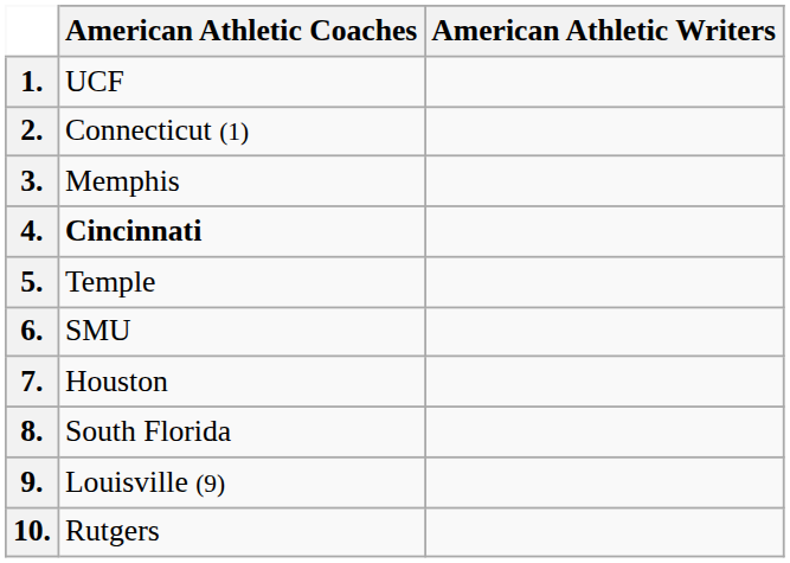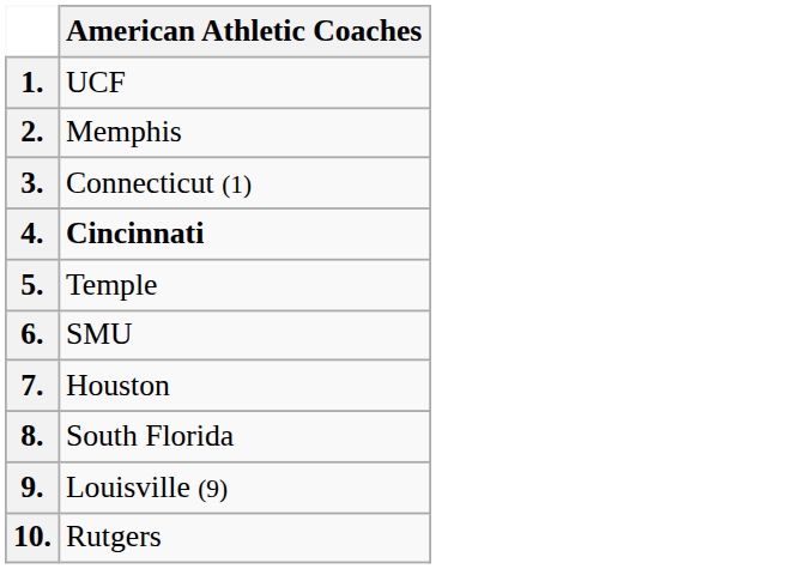- column: American Athletic Writers
2. | American Athletic Coaches: Connecticut (1) -> Memphis
3. | American Athletic Coaches: Memphis -> Connecticut (1)
